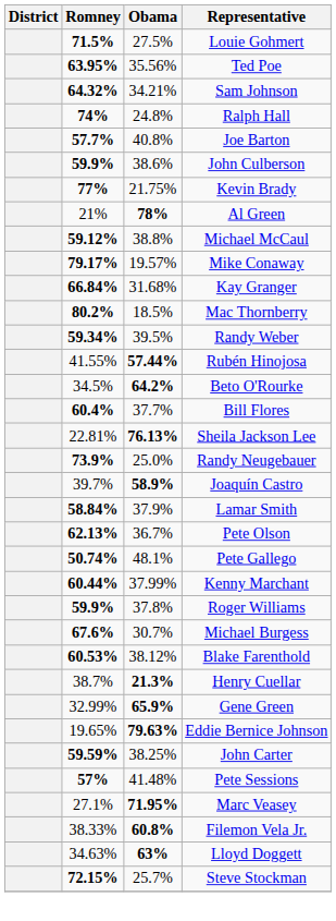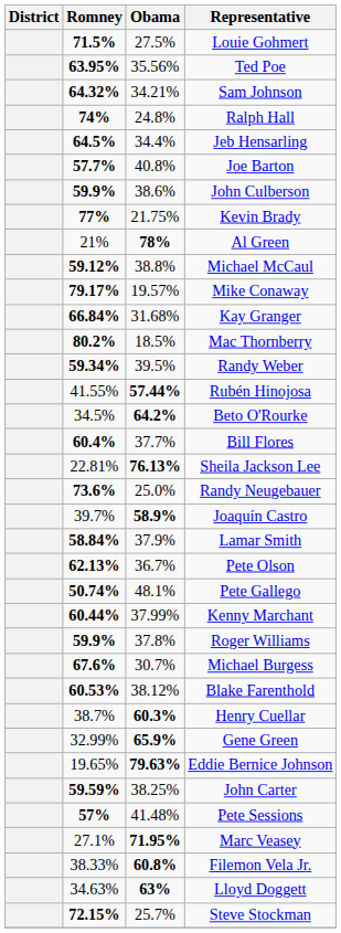+ row: 64.5% | 34.4% | Jeb Hensarling
Randy Neugebauer | Romney: 73.9% -> 73.6%
Henry Cuellar | Obama: 21.3% -> 60.3%
